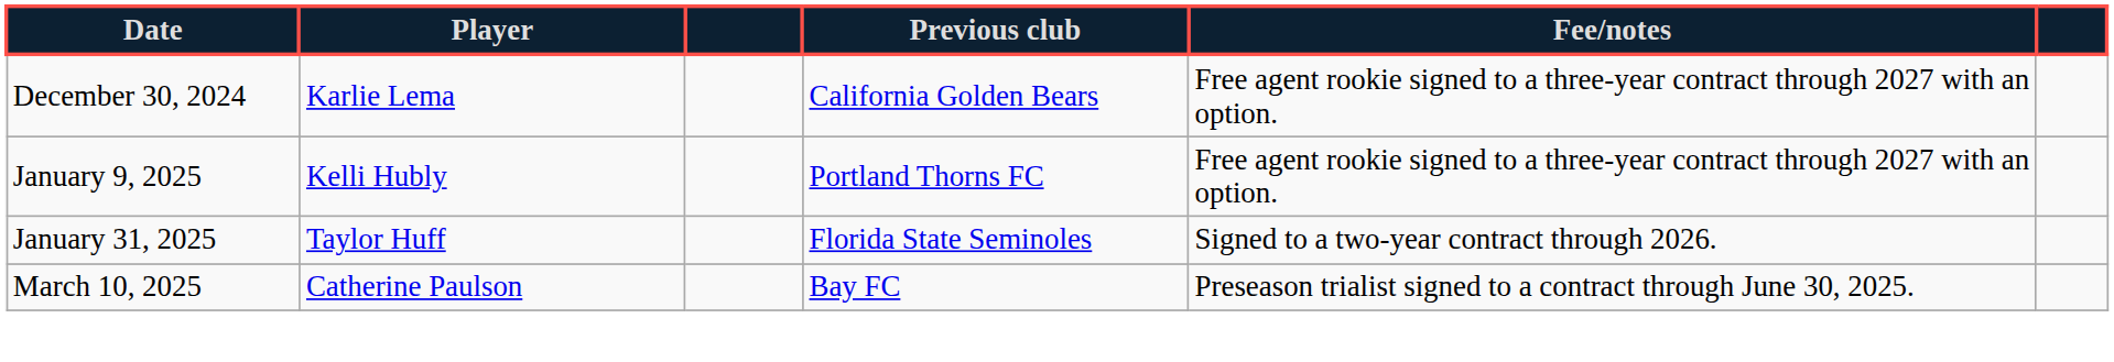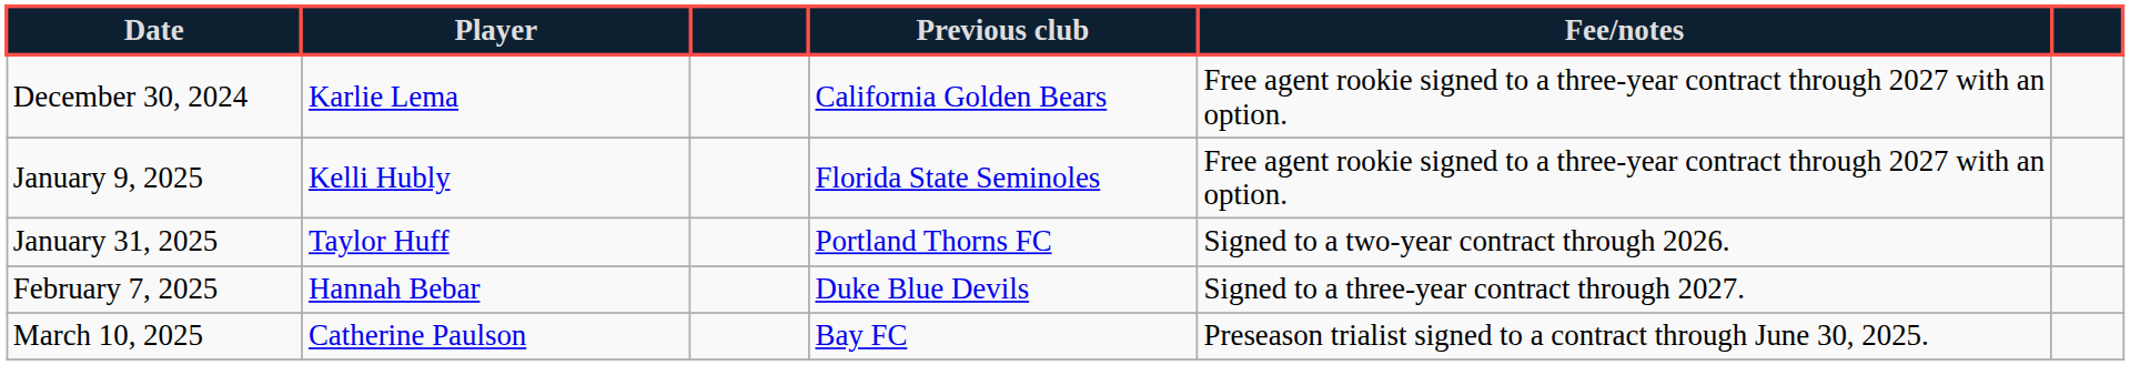January 9, 2025 | Previous club: Portland Thorns FC -> Florida State Seminoles
January 31, 2025 | Previous club: Florida State Seminoles -> Portland Thorns FC
+ row: February 7, 2025 | Hannah Bebar | Duke Blue Devils | Signed to a three-year contract through 2027.
